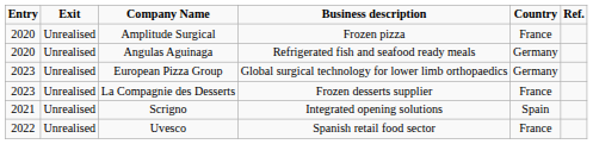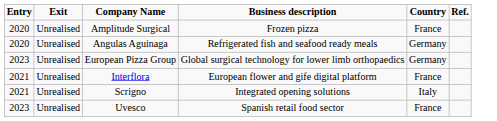- row: 2023 | Unrealised | La Compagnie des Desserts | Frozen desserts supplier | France
+ row: 2021 | Unrealised | Interflora | European flower and gife digital platform | France
Scrigno | Country: Spain -> Italy
Uvesco | Entry: 2022 -> 2023
